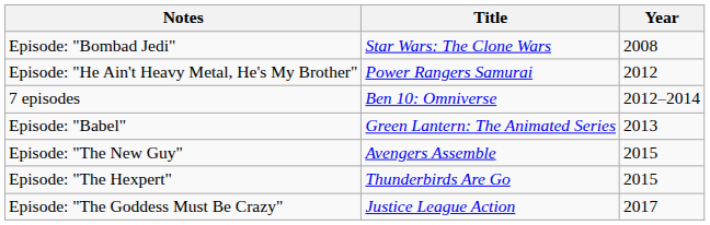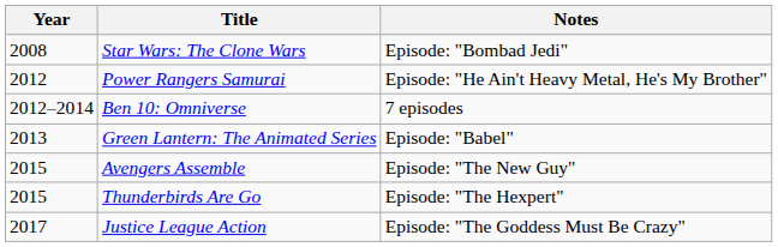columns swapped: Year <-> Notes
